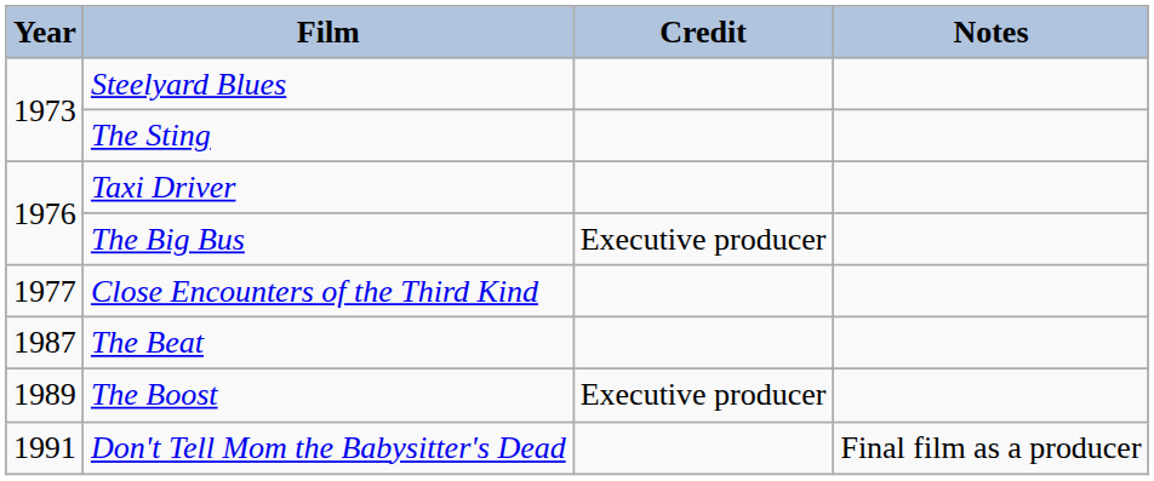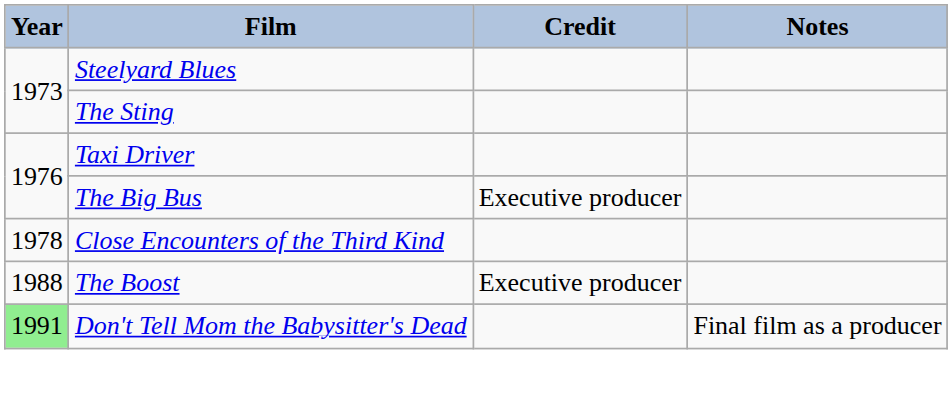Close Encounters of the Third Kind | Year: 1977 -> 1978
- row: 1987 | The Beat
The Boost | Year: 1989 -> 1988
Don't Tell Mom the Babysitter's Dead | Year: no background -> lightgreen background
